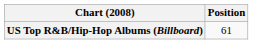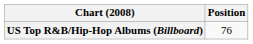US Top R&B/Hip-Hop Albums (Billboard) | Position: 61 -> 76
